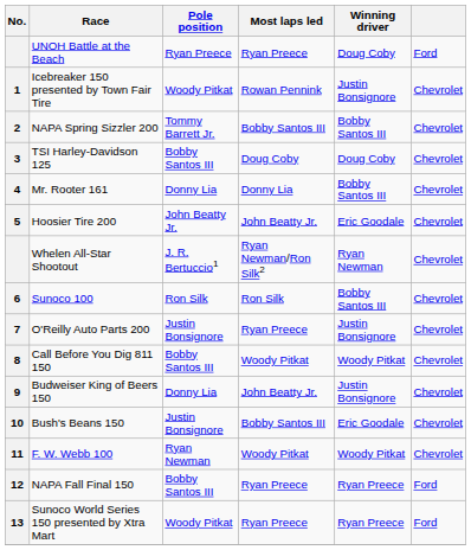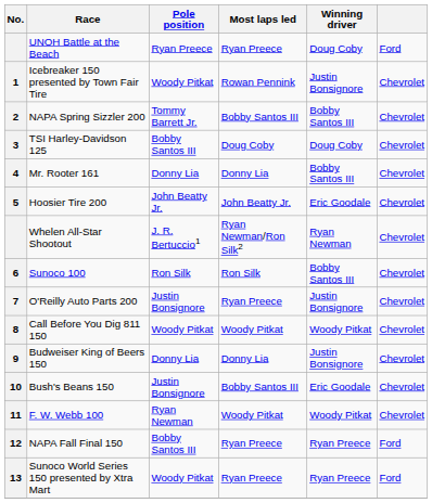Call Before You Dig 811 150 | Pole position: Bobby Santos III -> Woody Pitkat
Budweiser King of Beers 150 | Most laps led: John Beatty Jr. -> Donny Lia
